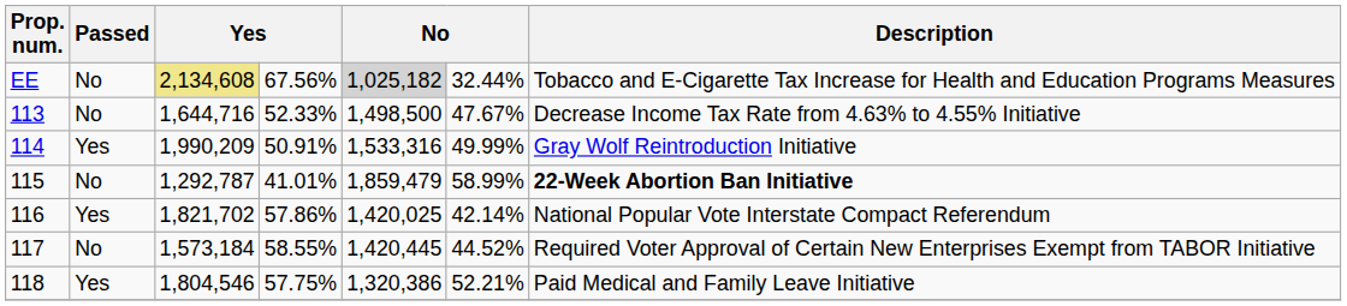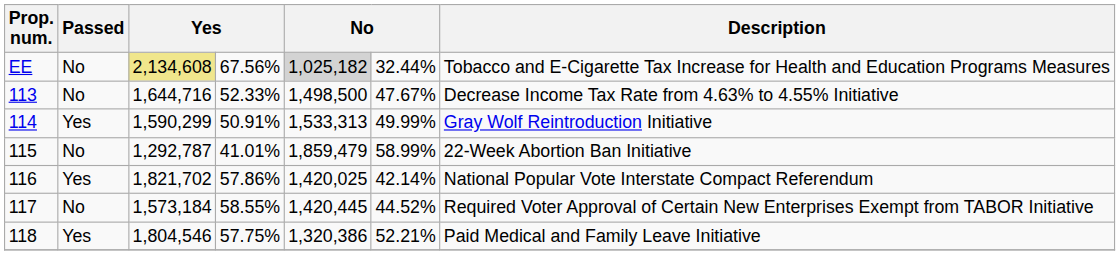114 | column 3: 1,990,209 -> 1,590,299
114 | column 5: 1,533,316 -> 1,533,313
115 | Description: bold -> normal
